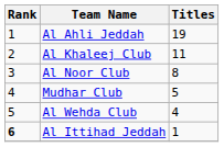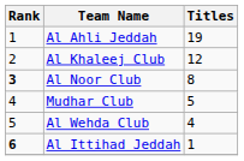Al Khaleej Club | Titles: 11 -> 12
Al Noor Club | Rank: normal -> bold
